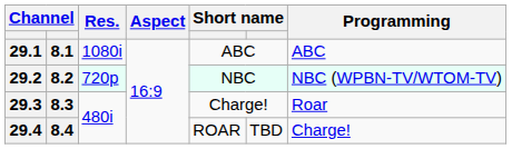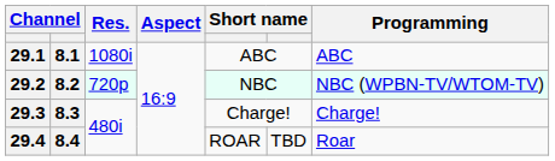29.3 | Programming: Roar -> Charge!
29.4 | Programming: Charge! -> Roar
